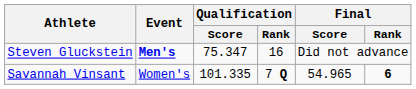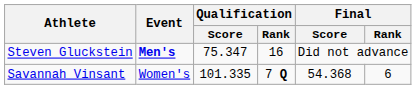Savannah Vinsant | Final / Score: 54.965 -> 54.368
Savannah Vinsant | Final / Rank: bold -> normal
